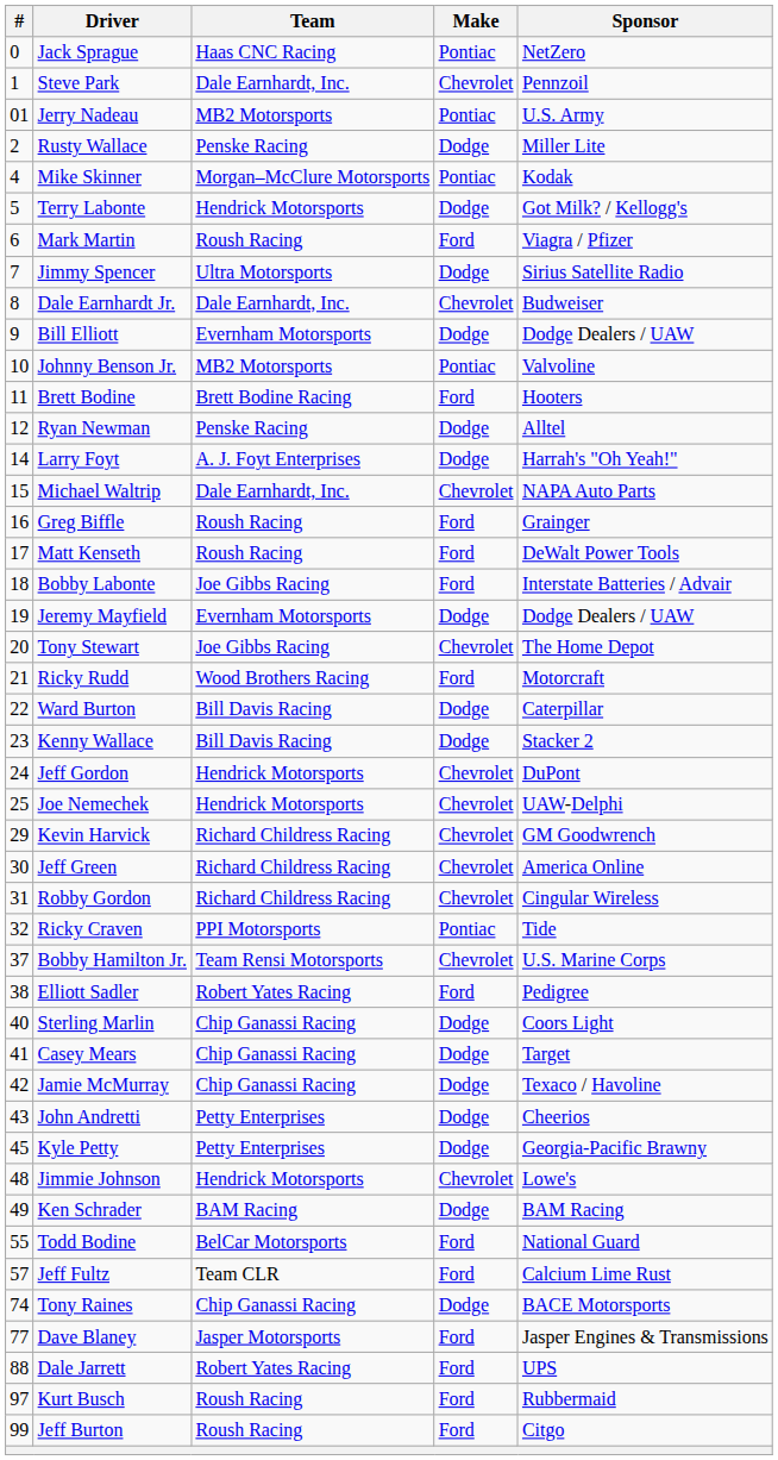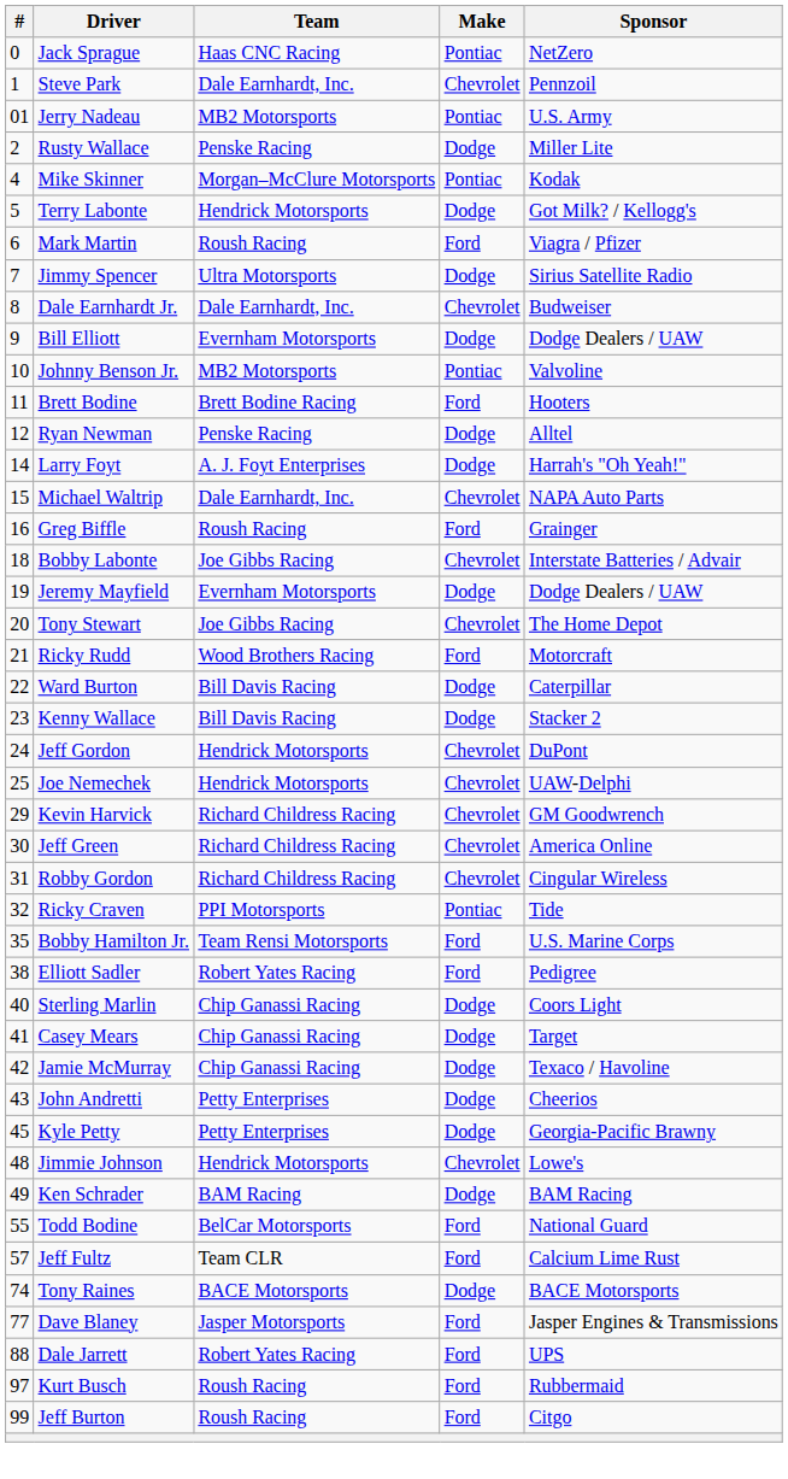- row: 17 | Matt Kenseth | Roush Racing | Ford | DeWalt Power Tools
Bobby Labonte | Make: Ford -> Chevrolet
Bobby Hamilton Jr. | #: 37 -> 35
Bobby Hamilton Jr. | Make: Chevrolet -> Ford
Tony Raines | Team: Chip Ganassi Racing -> BACE Motorsports
